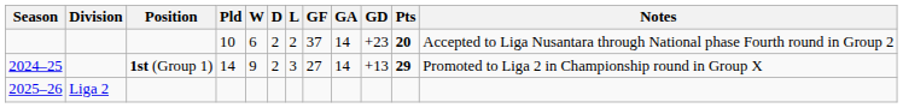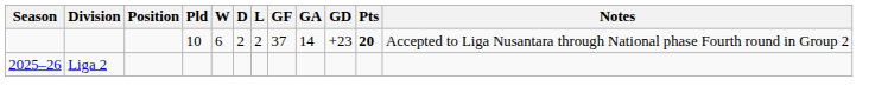- row: 2024–25 | 1st (Group 1) | 14 | 9 | 2 | 3 | 27 | 14 | +13 | 29 | Promoted to Liga 2 in Championship round in Group X
